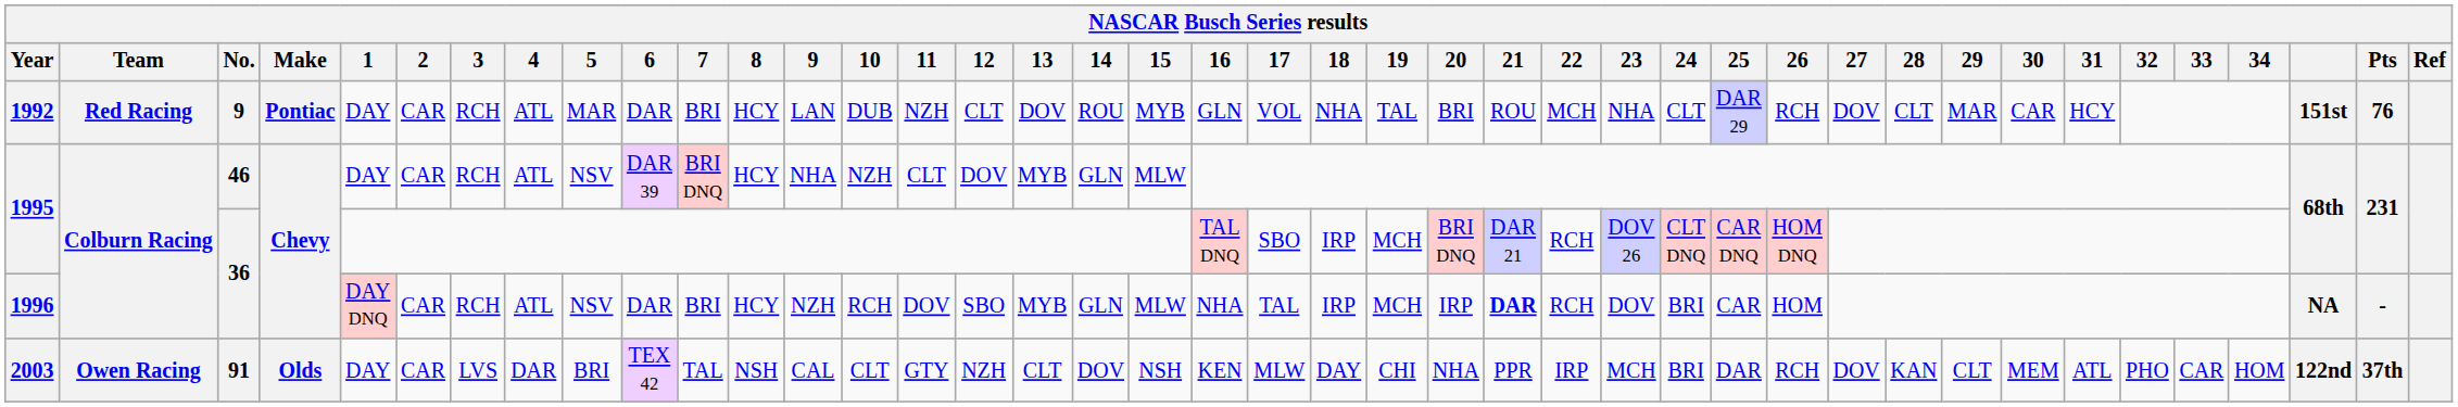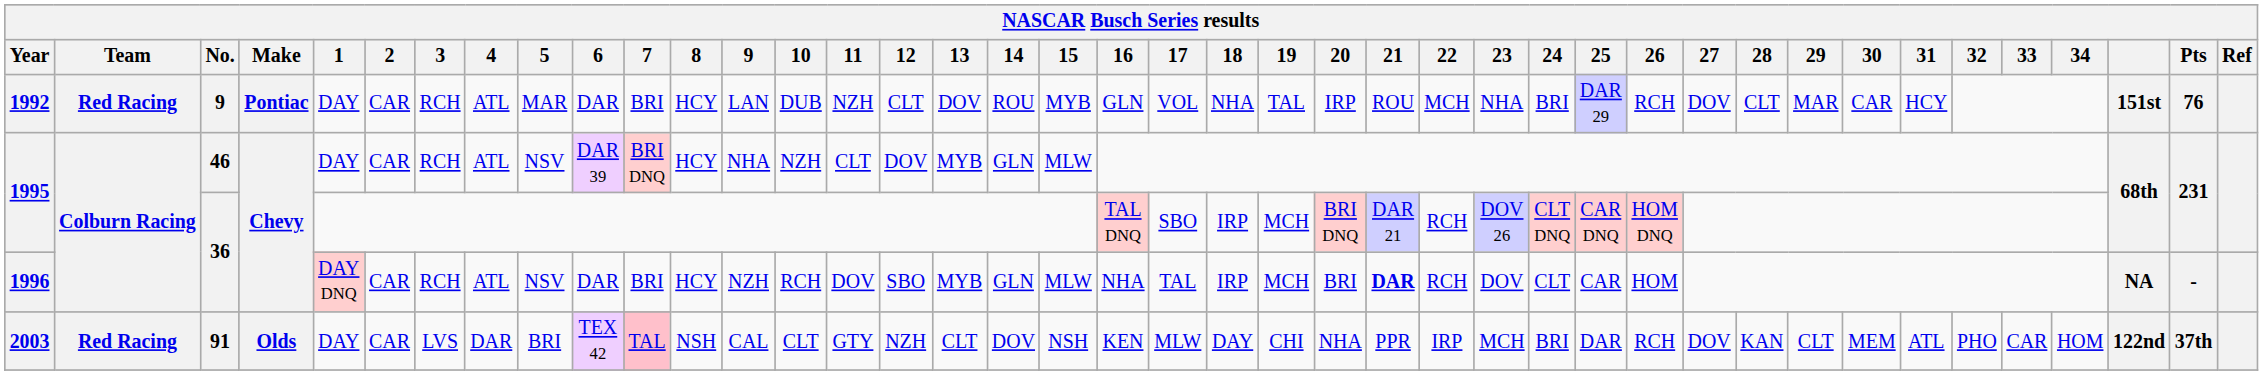1992 | 20: BRI -> IRP
1992 | 24: CLT -> BRI
1996 | 20: IRP -> BRI
1996 | 24: BRI -> CLT
2003 | Team: Owen Racing -> Red Racing
2003 | 7: no background -> pink background
